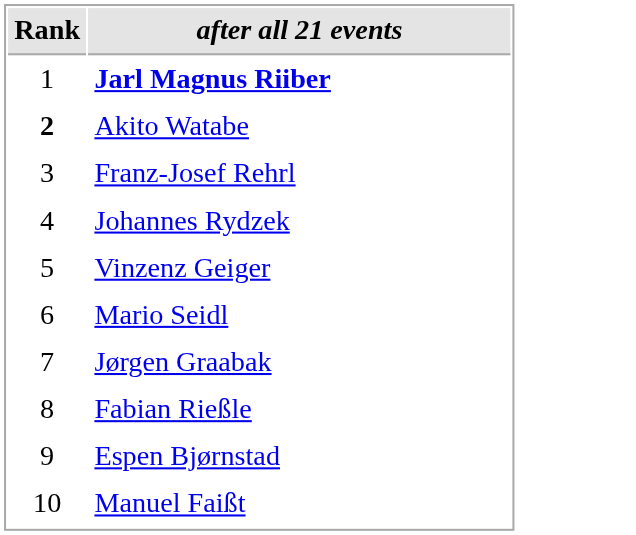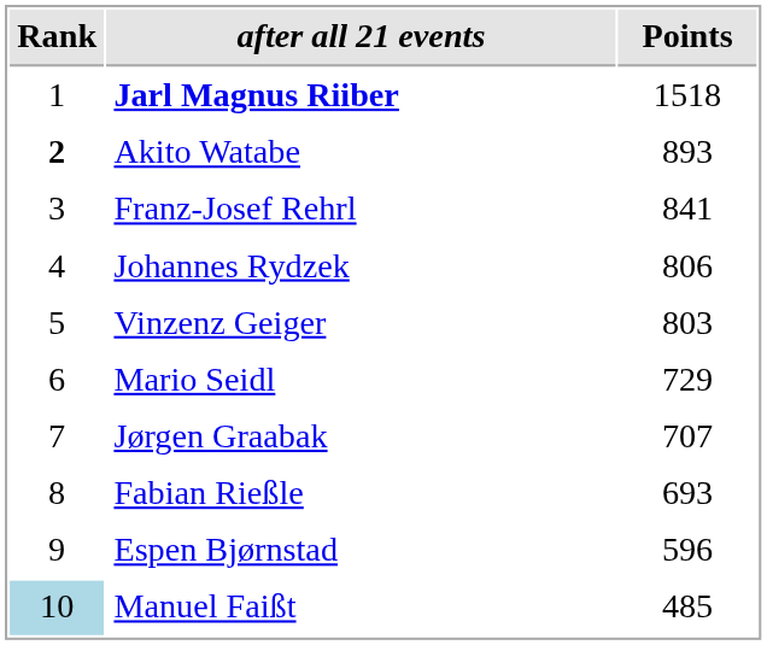+ column: Points | 1518 | 893 | 841 | 806 | 803 | 729 | 707 | 693 | 596 | 485
Manuel Faißt | Rank: no background -> lightblue background
